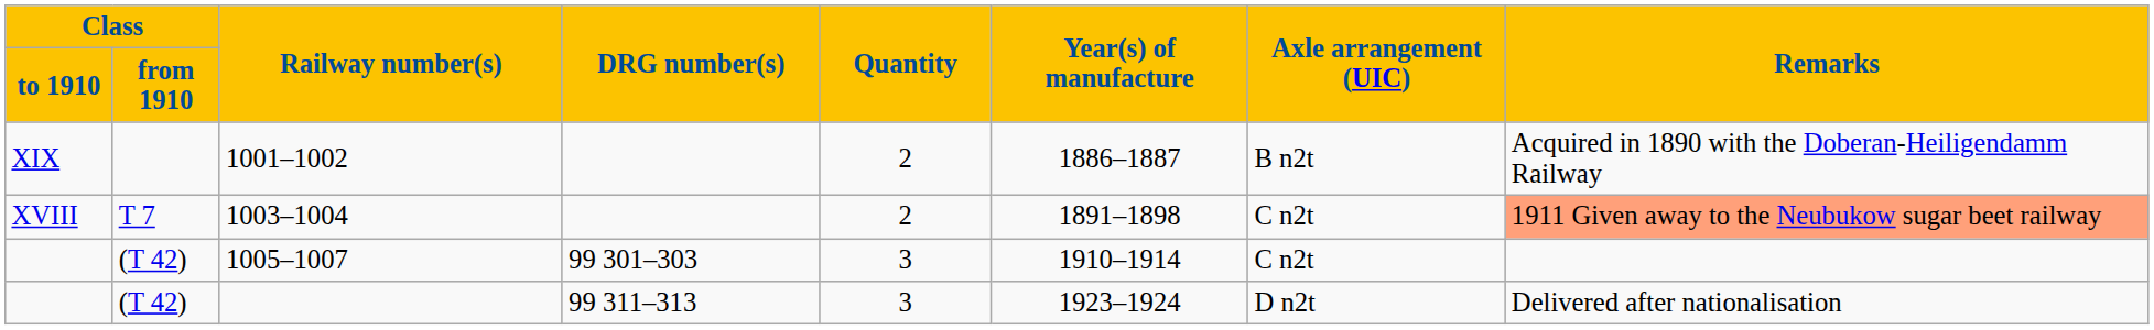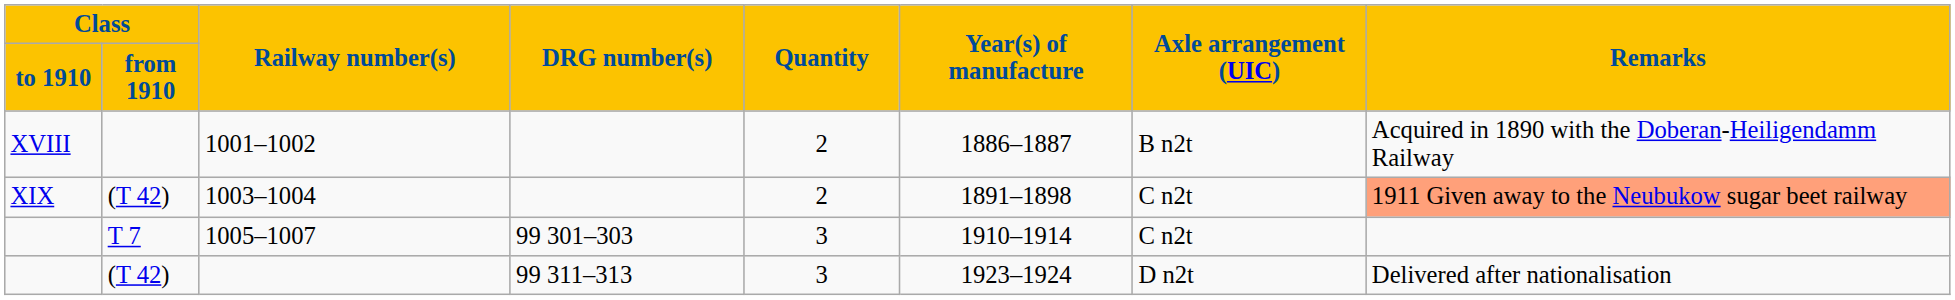1001–1002 | Class / to 1910: XIX -> XVIII
1003–1004 | Class / to 1910: XVIII -> XIX
1003–1004 | Class / from 1910: T 7 -> (T 42)
1005–1007 | Class / from 1910: (T 42) -> T 7
